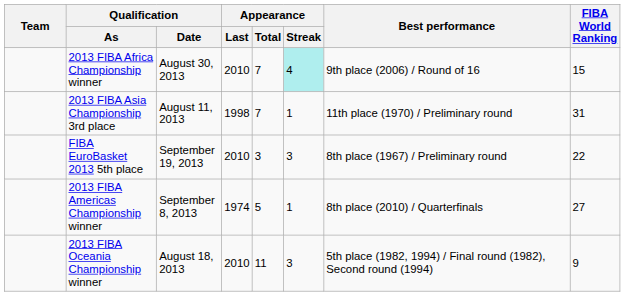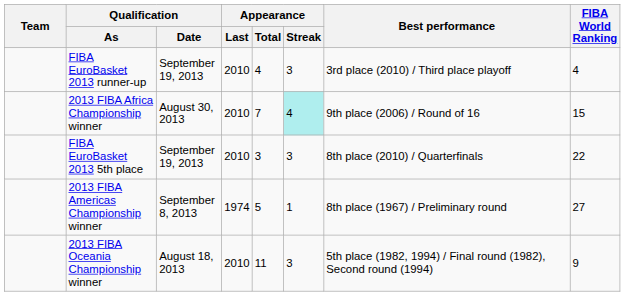+ row: FIBA EuroBasket 2013 runner-up | September 19, 2013 | 2010 | 4 | 3 | 3rd place (2010) / Third place playoff | 4
- row: 2013 FIBA Asia Championship 3rd place | August 11, 2013 | 1998 | 7 | 1 | 11th place (1970) / Preliminary round | 31
FIBA EuroBasket 2013 5th place | Best performance: 8th place (1967) / Preliminary round -> 8th place (2010) / Quarterfinals
2013 FIBA Americas Championship winner | Best performance: 8th place (2010) / Quarterfinals -> 8th place (1967) / Preliminary round
